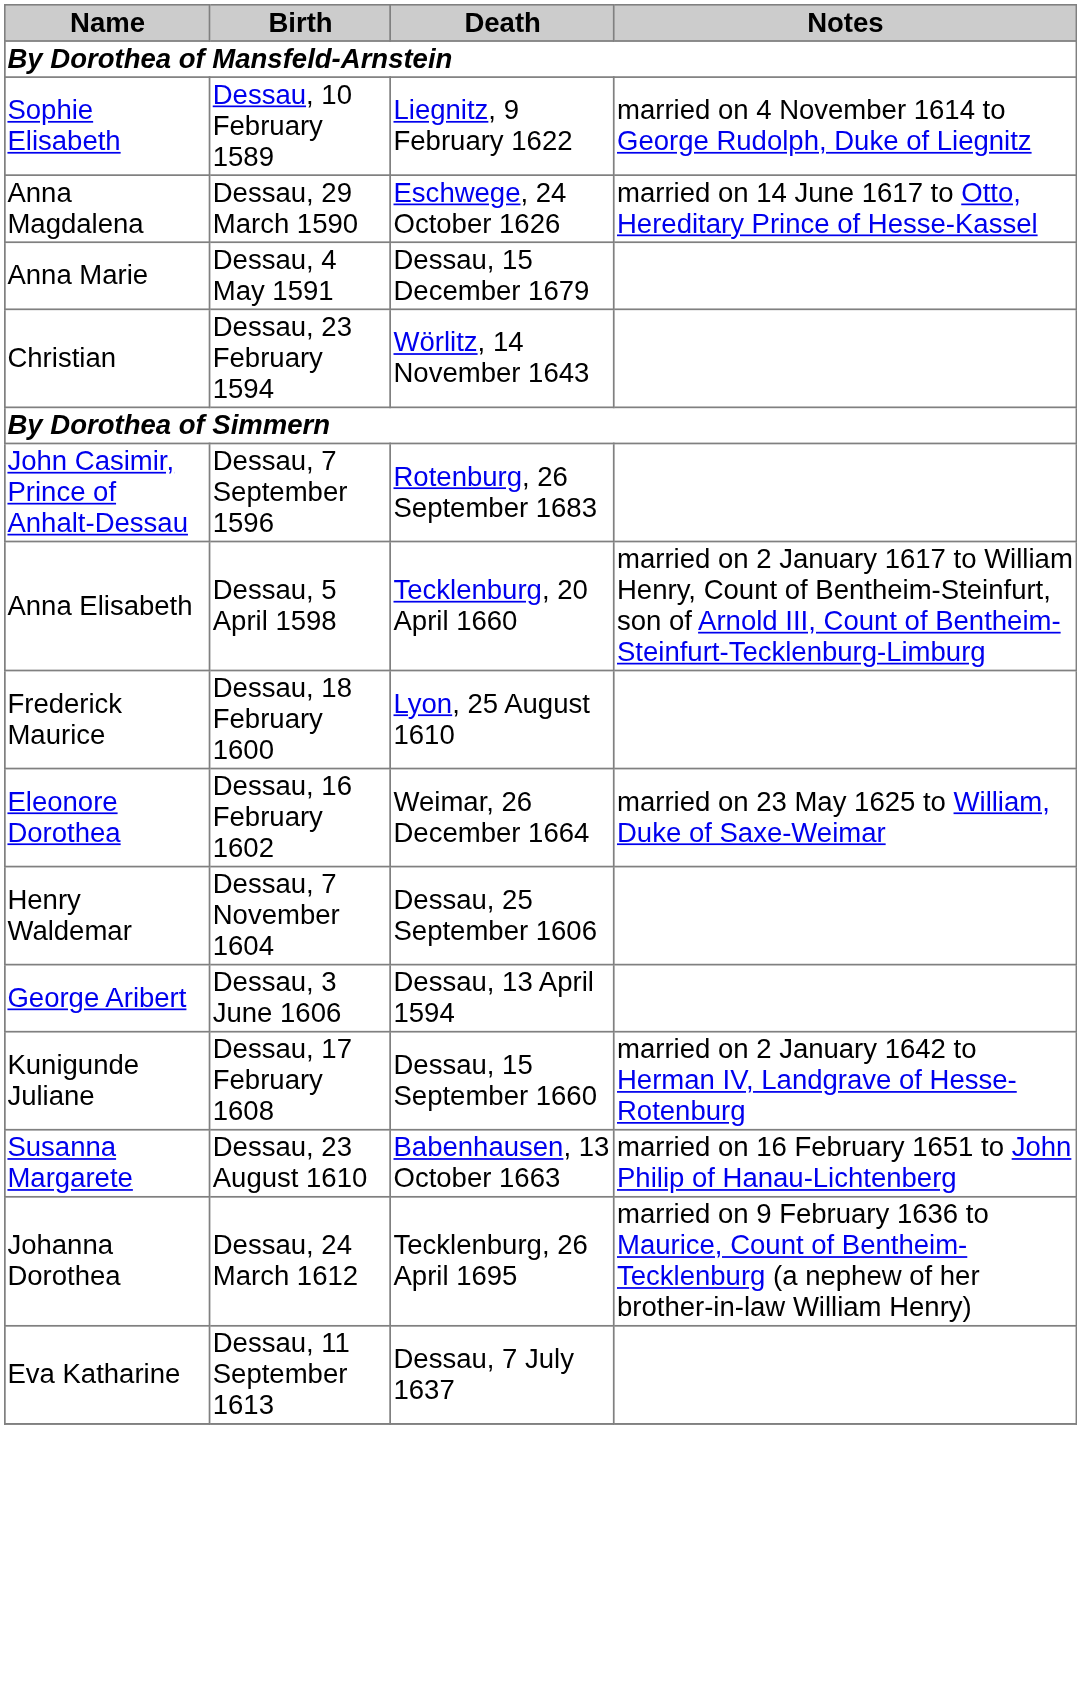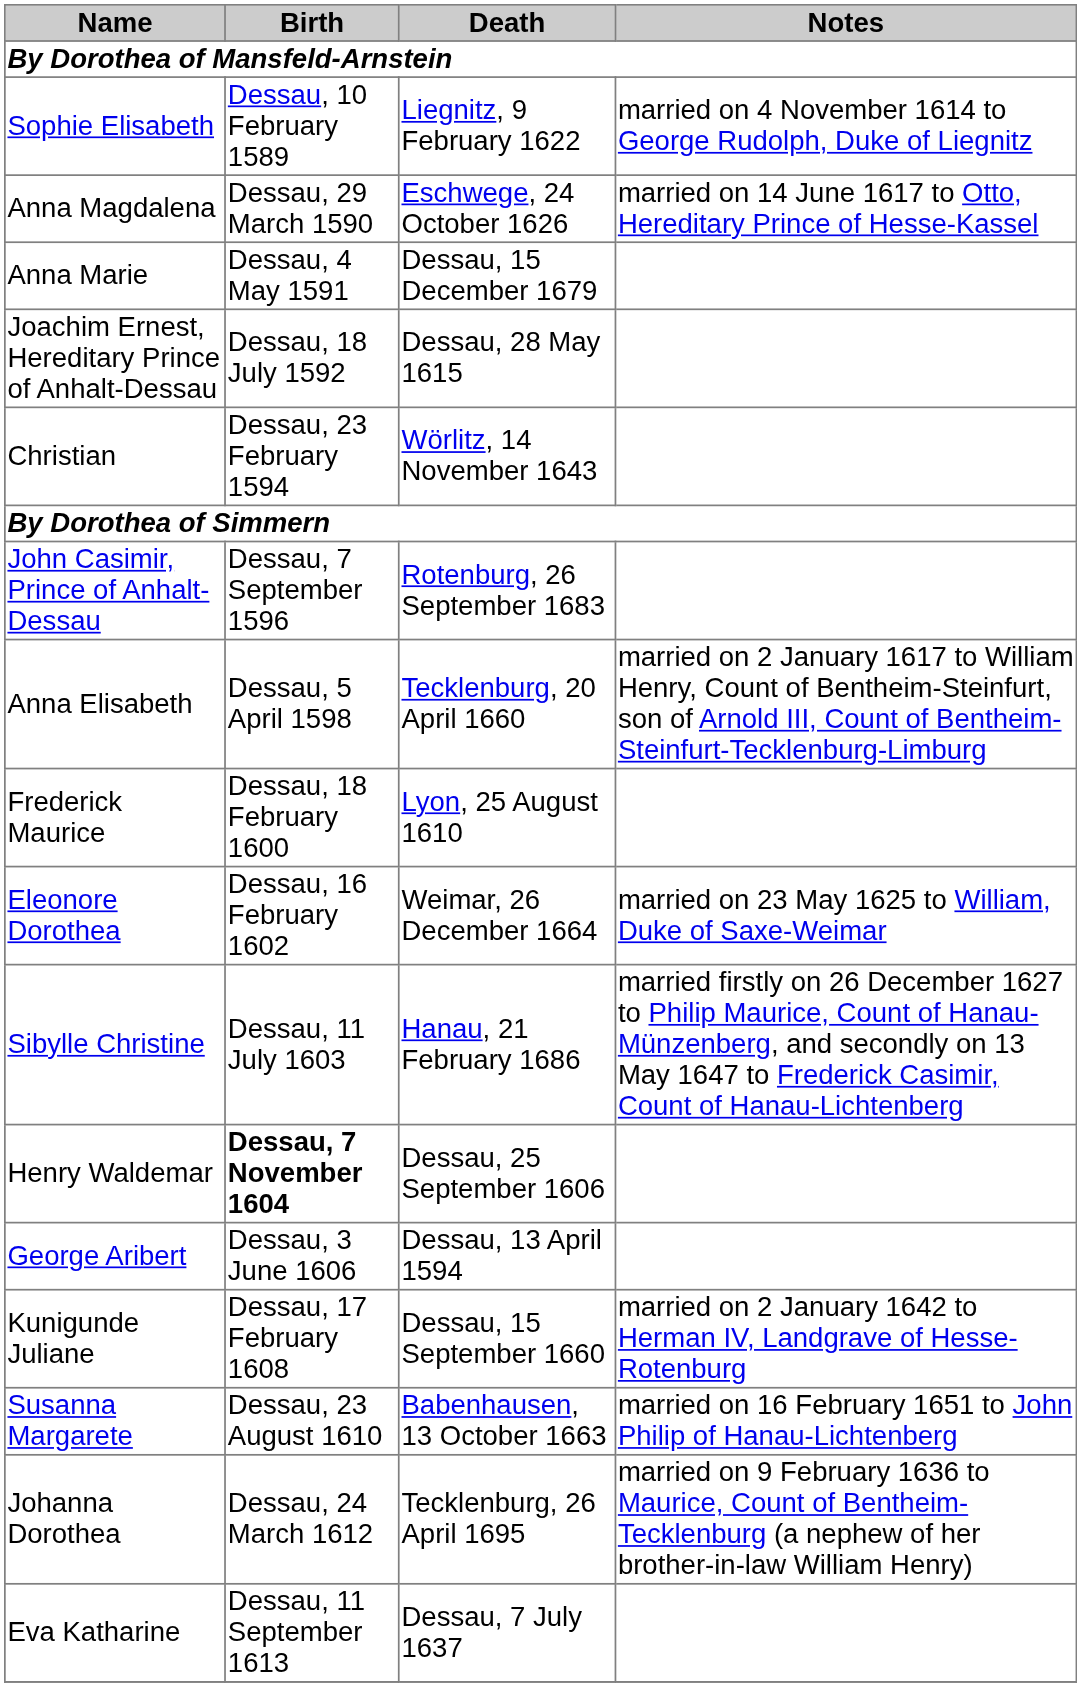+ row: Joachim Ernest, Hereditary Prince of Anhalt-Dessau | Dessau, 18 July 1592 | Dessau, 28 May 1615
+ row: Sibylle Christine | Dessau, 11 July 1603 | Hanau, 21 February 1686 | married firstly on 26 December 1627 to Philip Maurice, Count of Hanau-Münzenberg, and secondly on 13 May 1647 to Frederick Casimir, Count of Hanau-Lichtenberg
Henry Waldemar | Birth: normal -> bold
